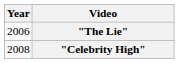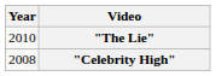"The Lie" | Year: 2006 -> 2010
